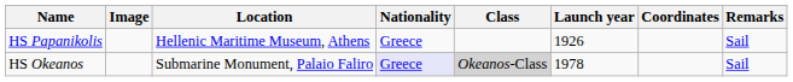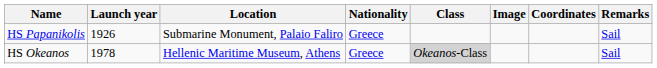columns swapped: Image <-> Launch year
HS Papanikolis | Location: Hellenic Maritime Museum, Athens -> Submarine Monument, Palaio Faliro
HS Okeanos | Location: Submarine Monument, Palaio Faliro -> Hellenic Maritime Museum, Athens
HS Okeanos | Nationality: lavender background -> no background
